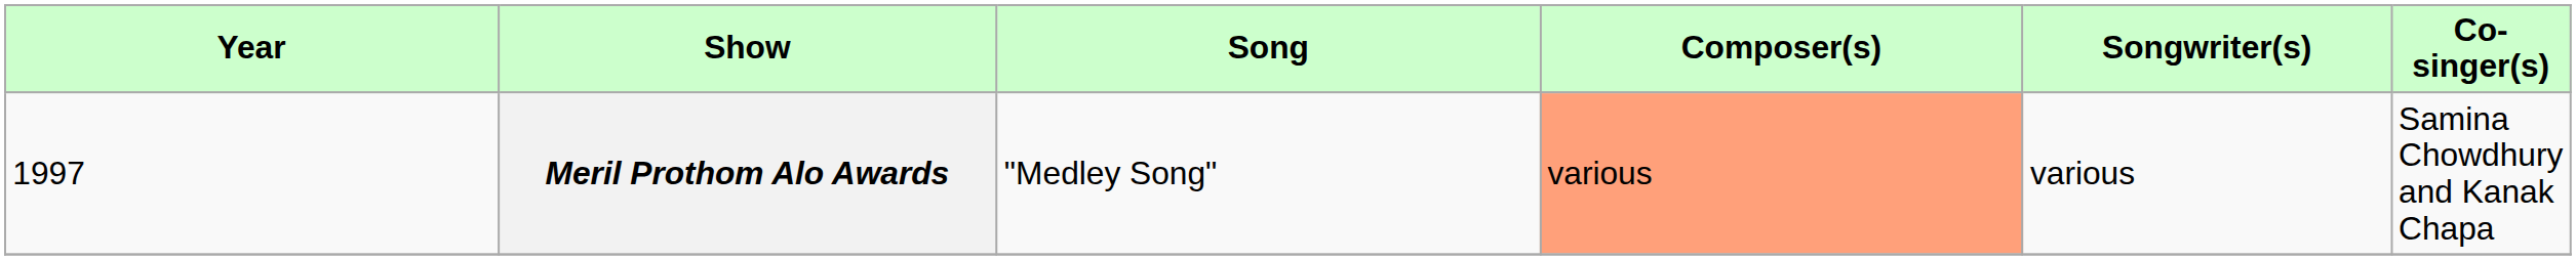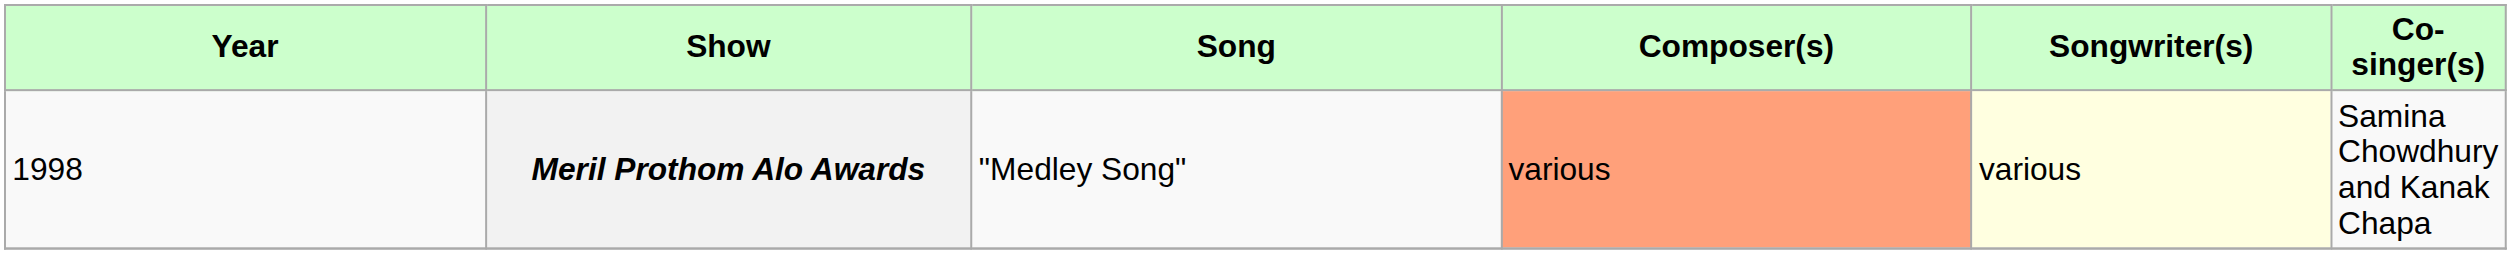Meril Prothom Alo Awards | Year: 1997 -> 1998
Meril Prothom Alo Awards | Songwriter(s): no background -> lightyellow background
